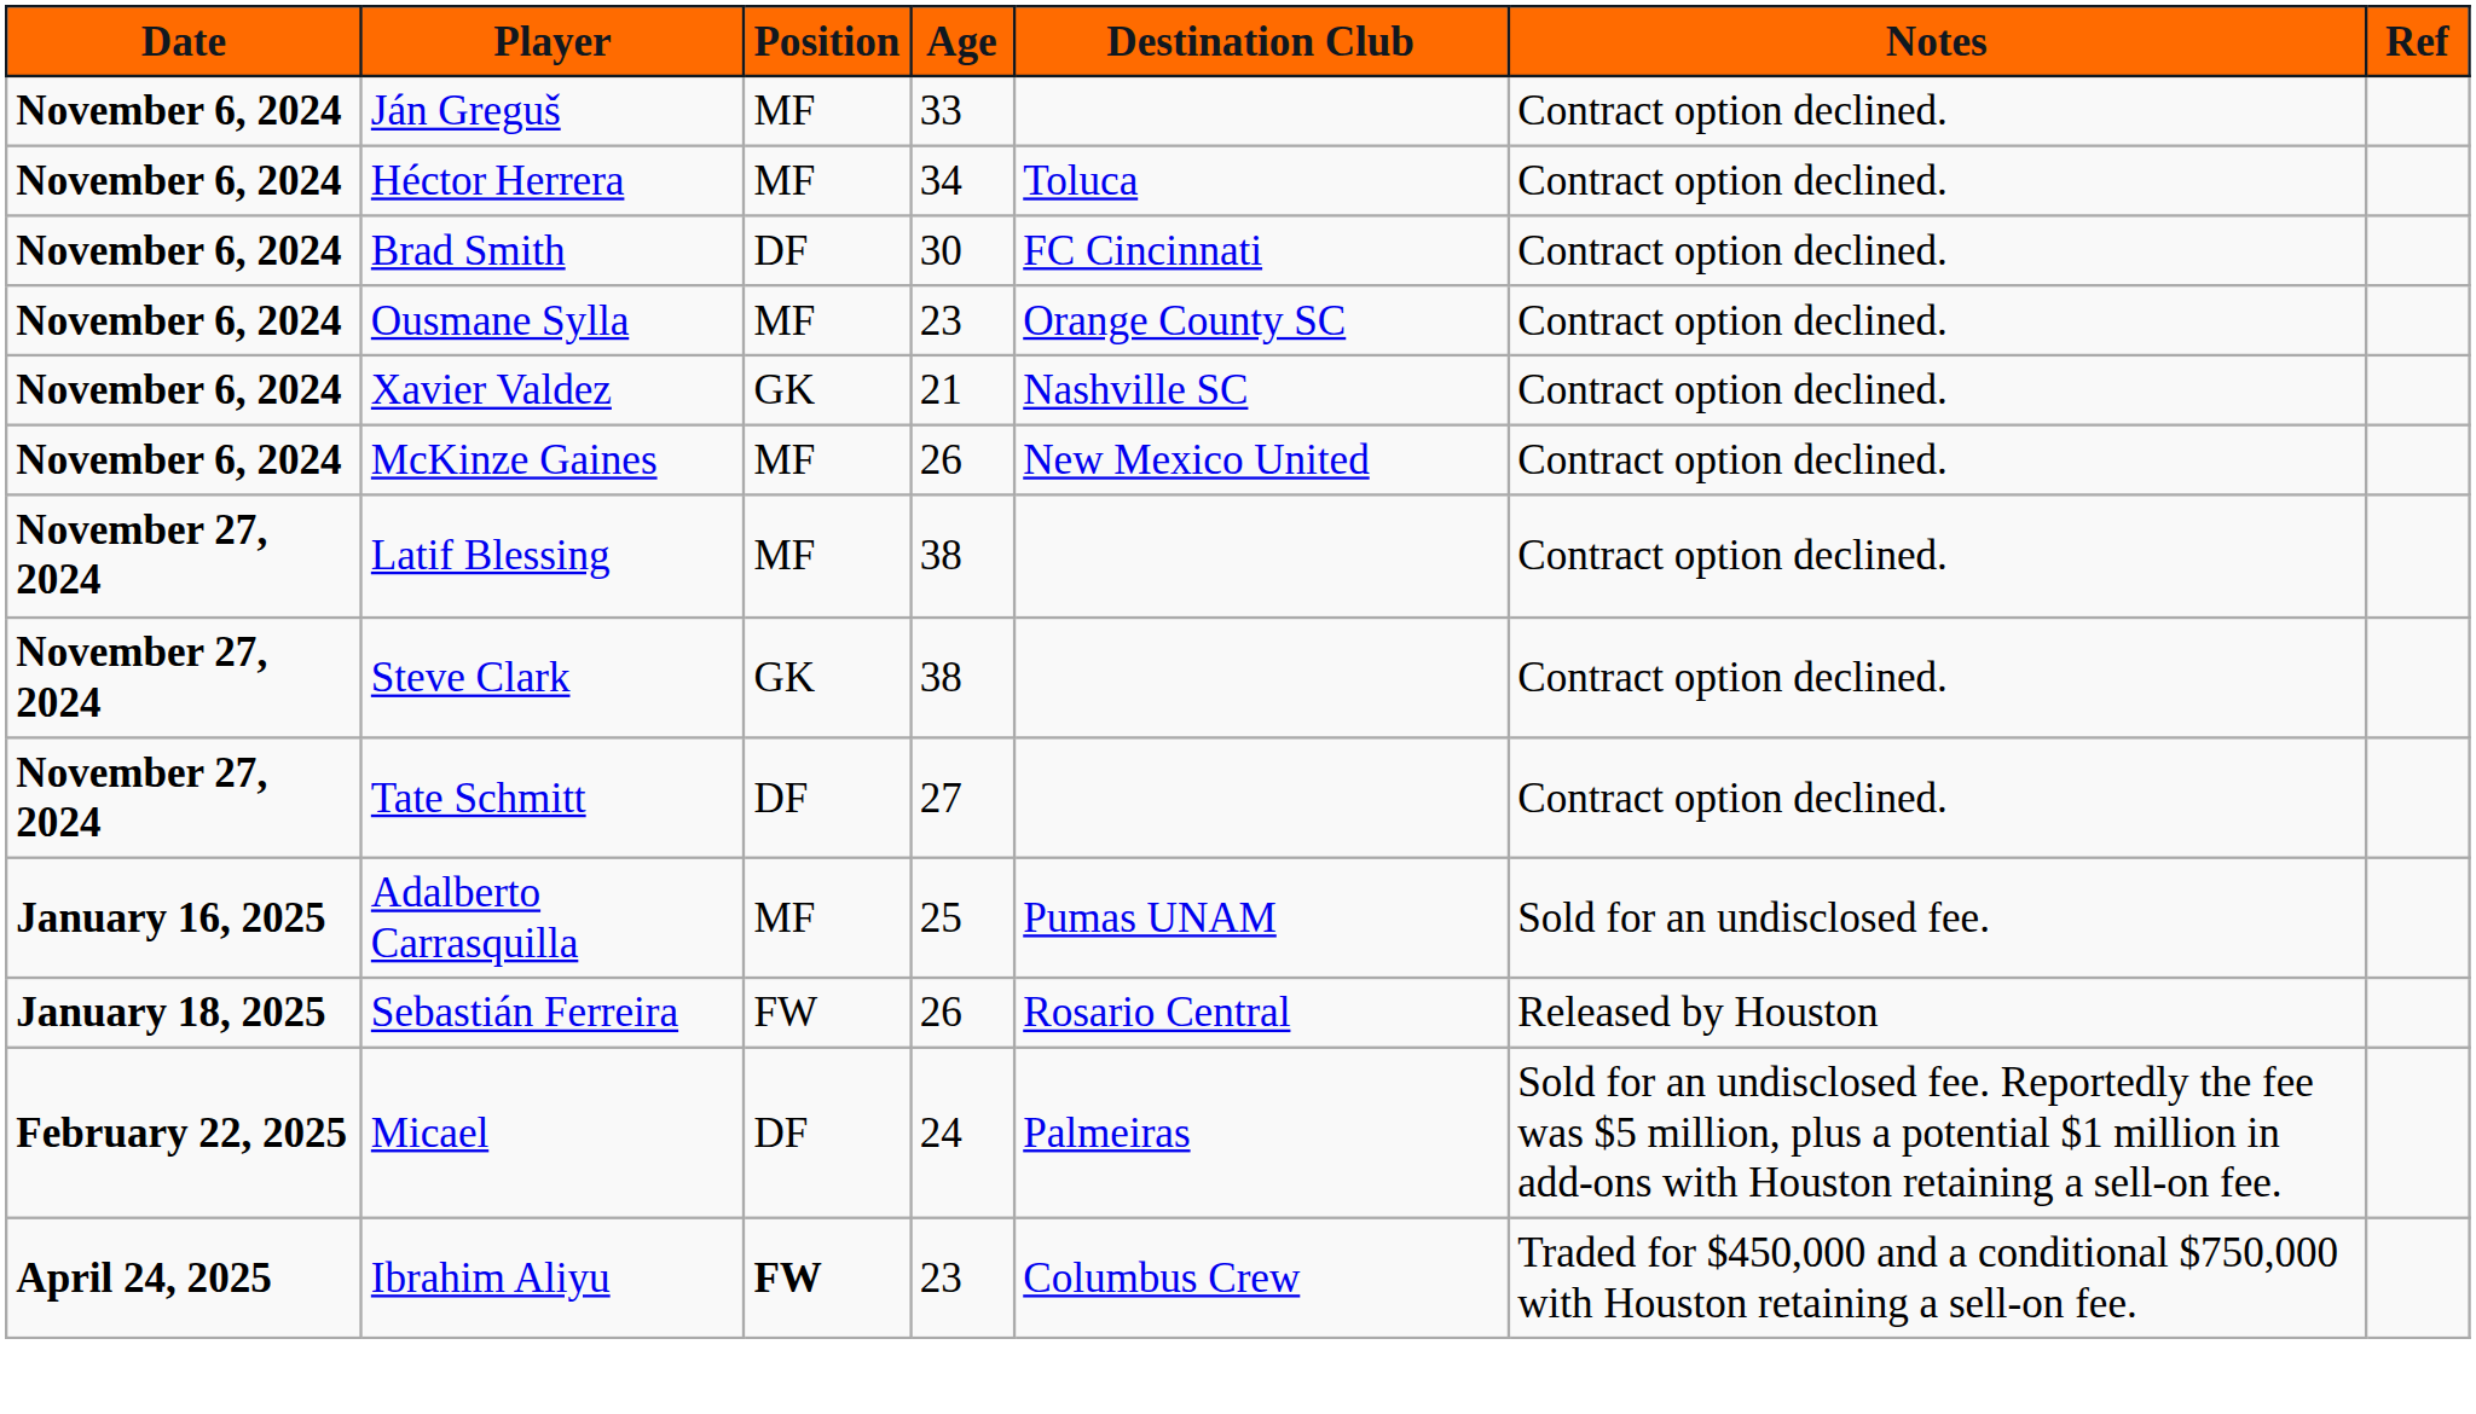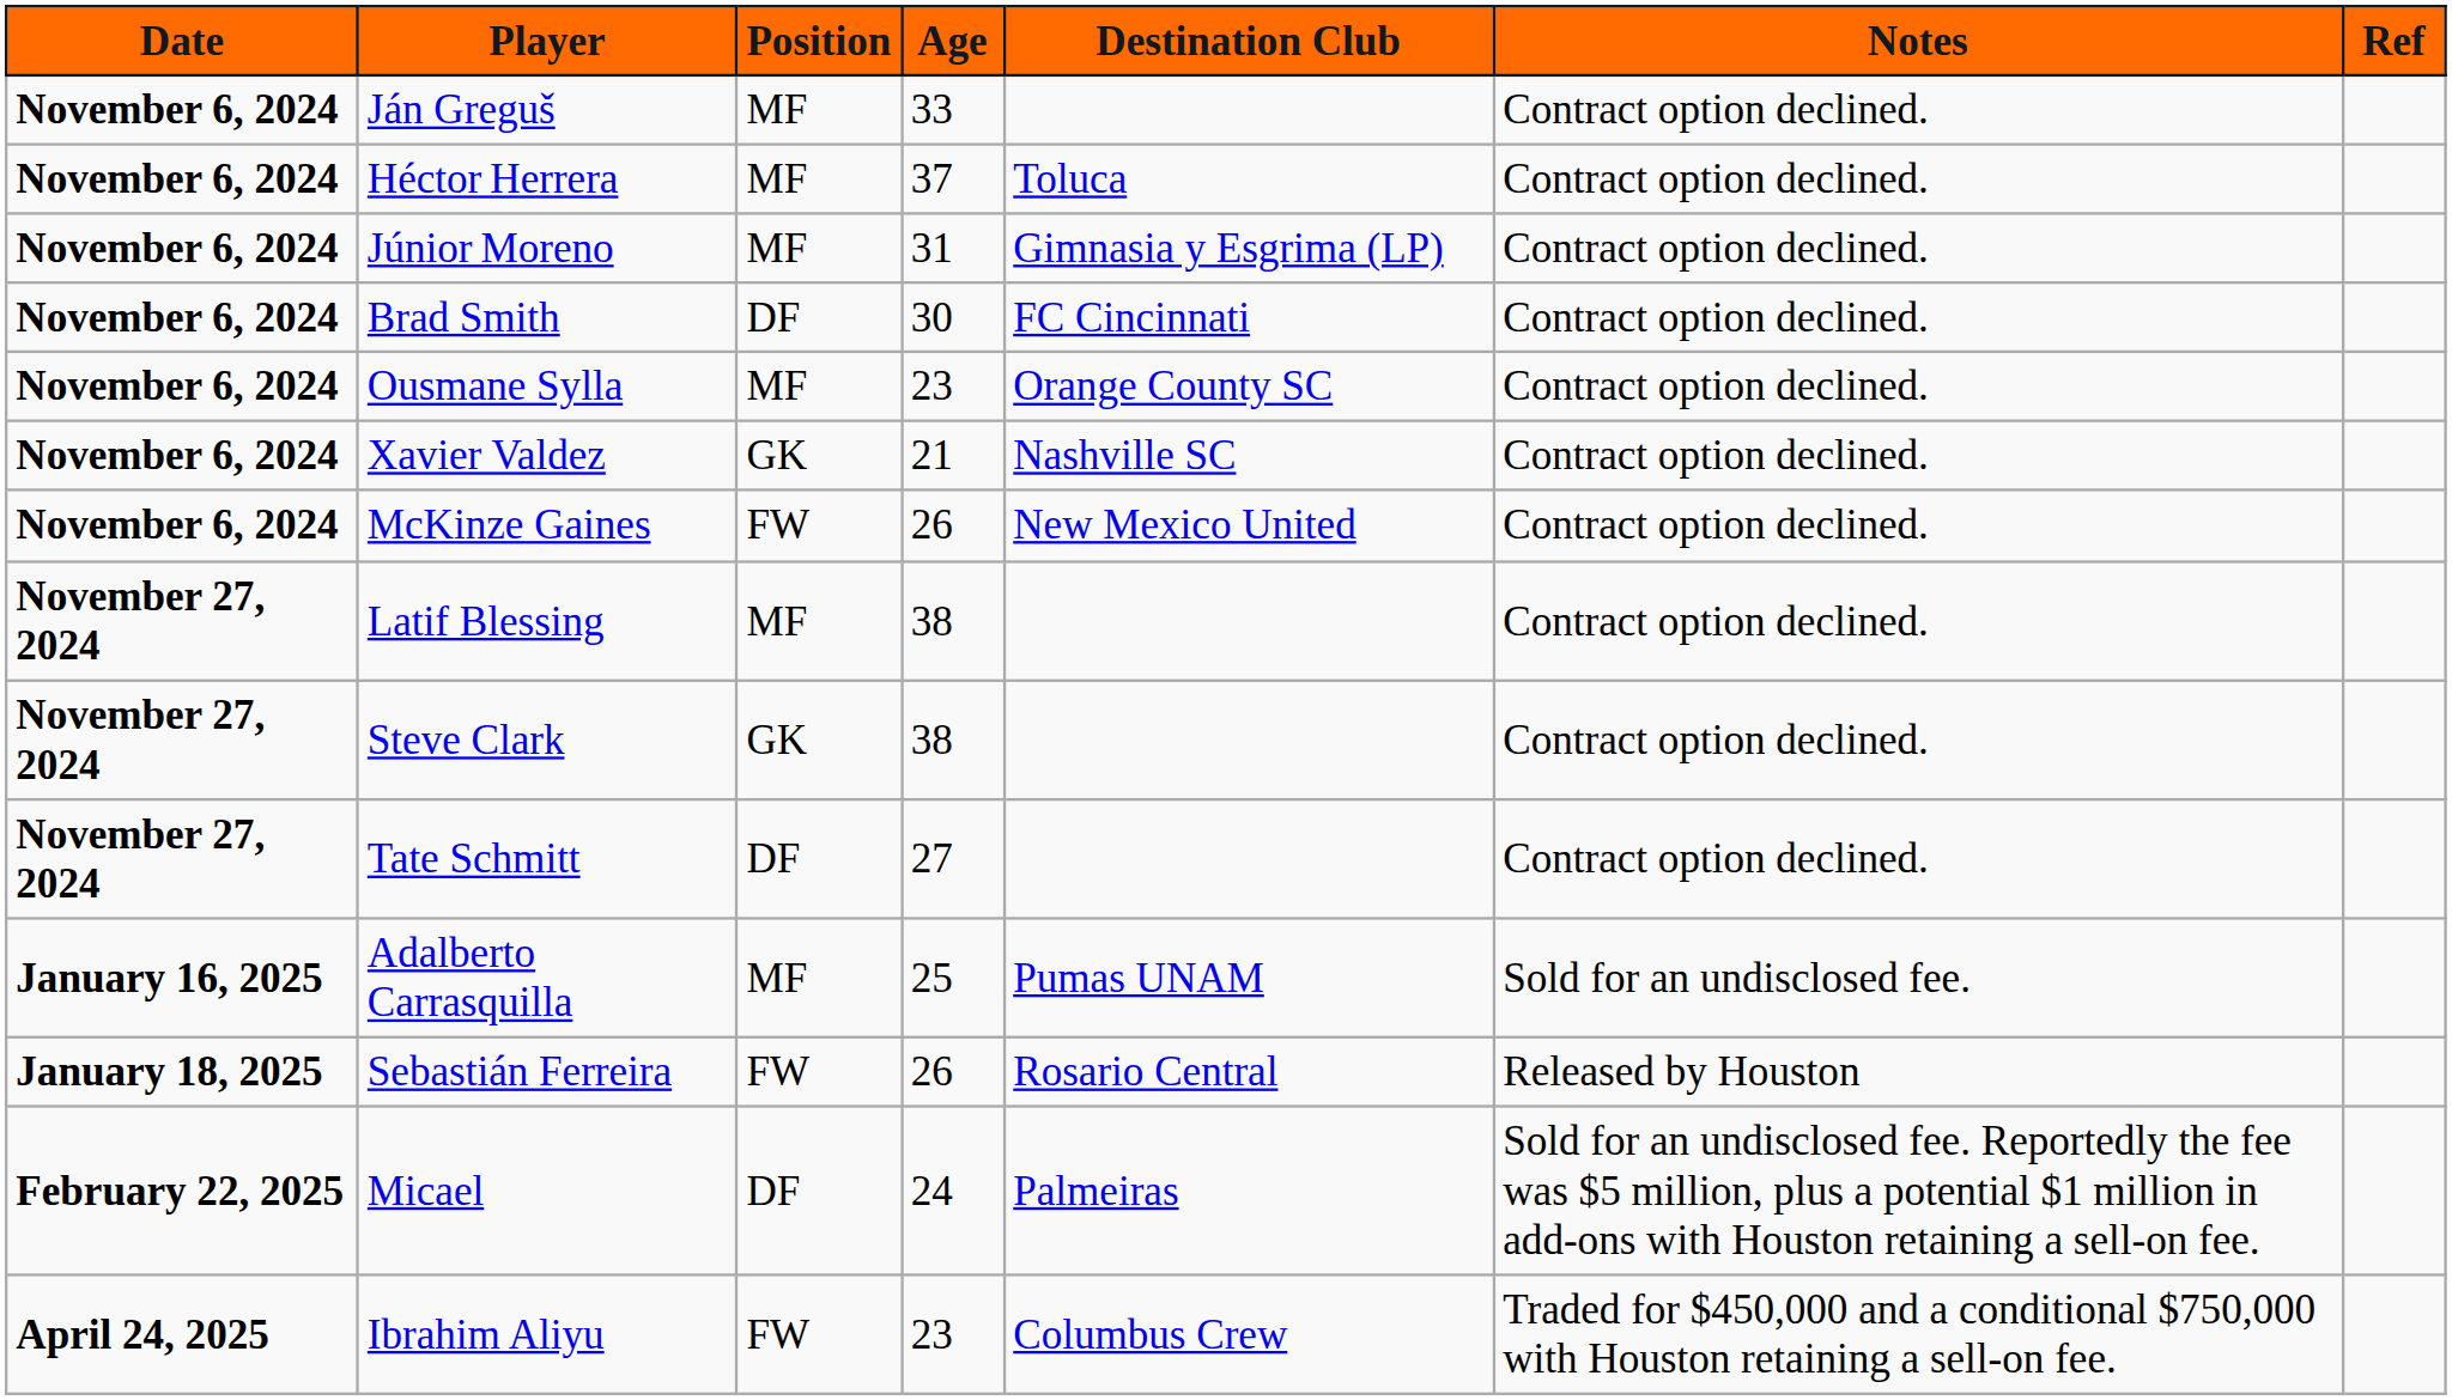Héctor Herrera | Age: 34 -> 37
+ row: November 6, 2024 | Júnior Moreno | MF | 31 | Gimnasia y Esgrima (LP) | Contract option declined.
McKinze Gaines | Position: MF -> FW
Ibrahim Aliyu | Position: bold -> normal
